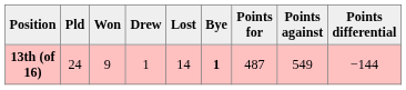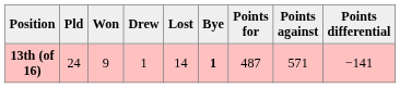13th (of 16) | Points against: 549 -> 571
13th (of 16) | Points differential: −144 -> −141
